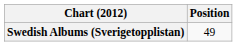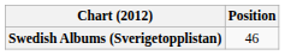Swedish Albums (Sverigetopplistan) | Position: 49 -> 46
